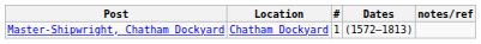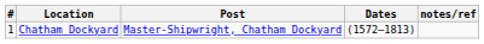columns swapped: # <-> Post
